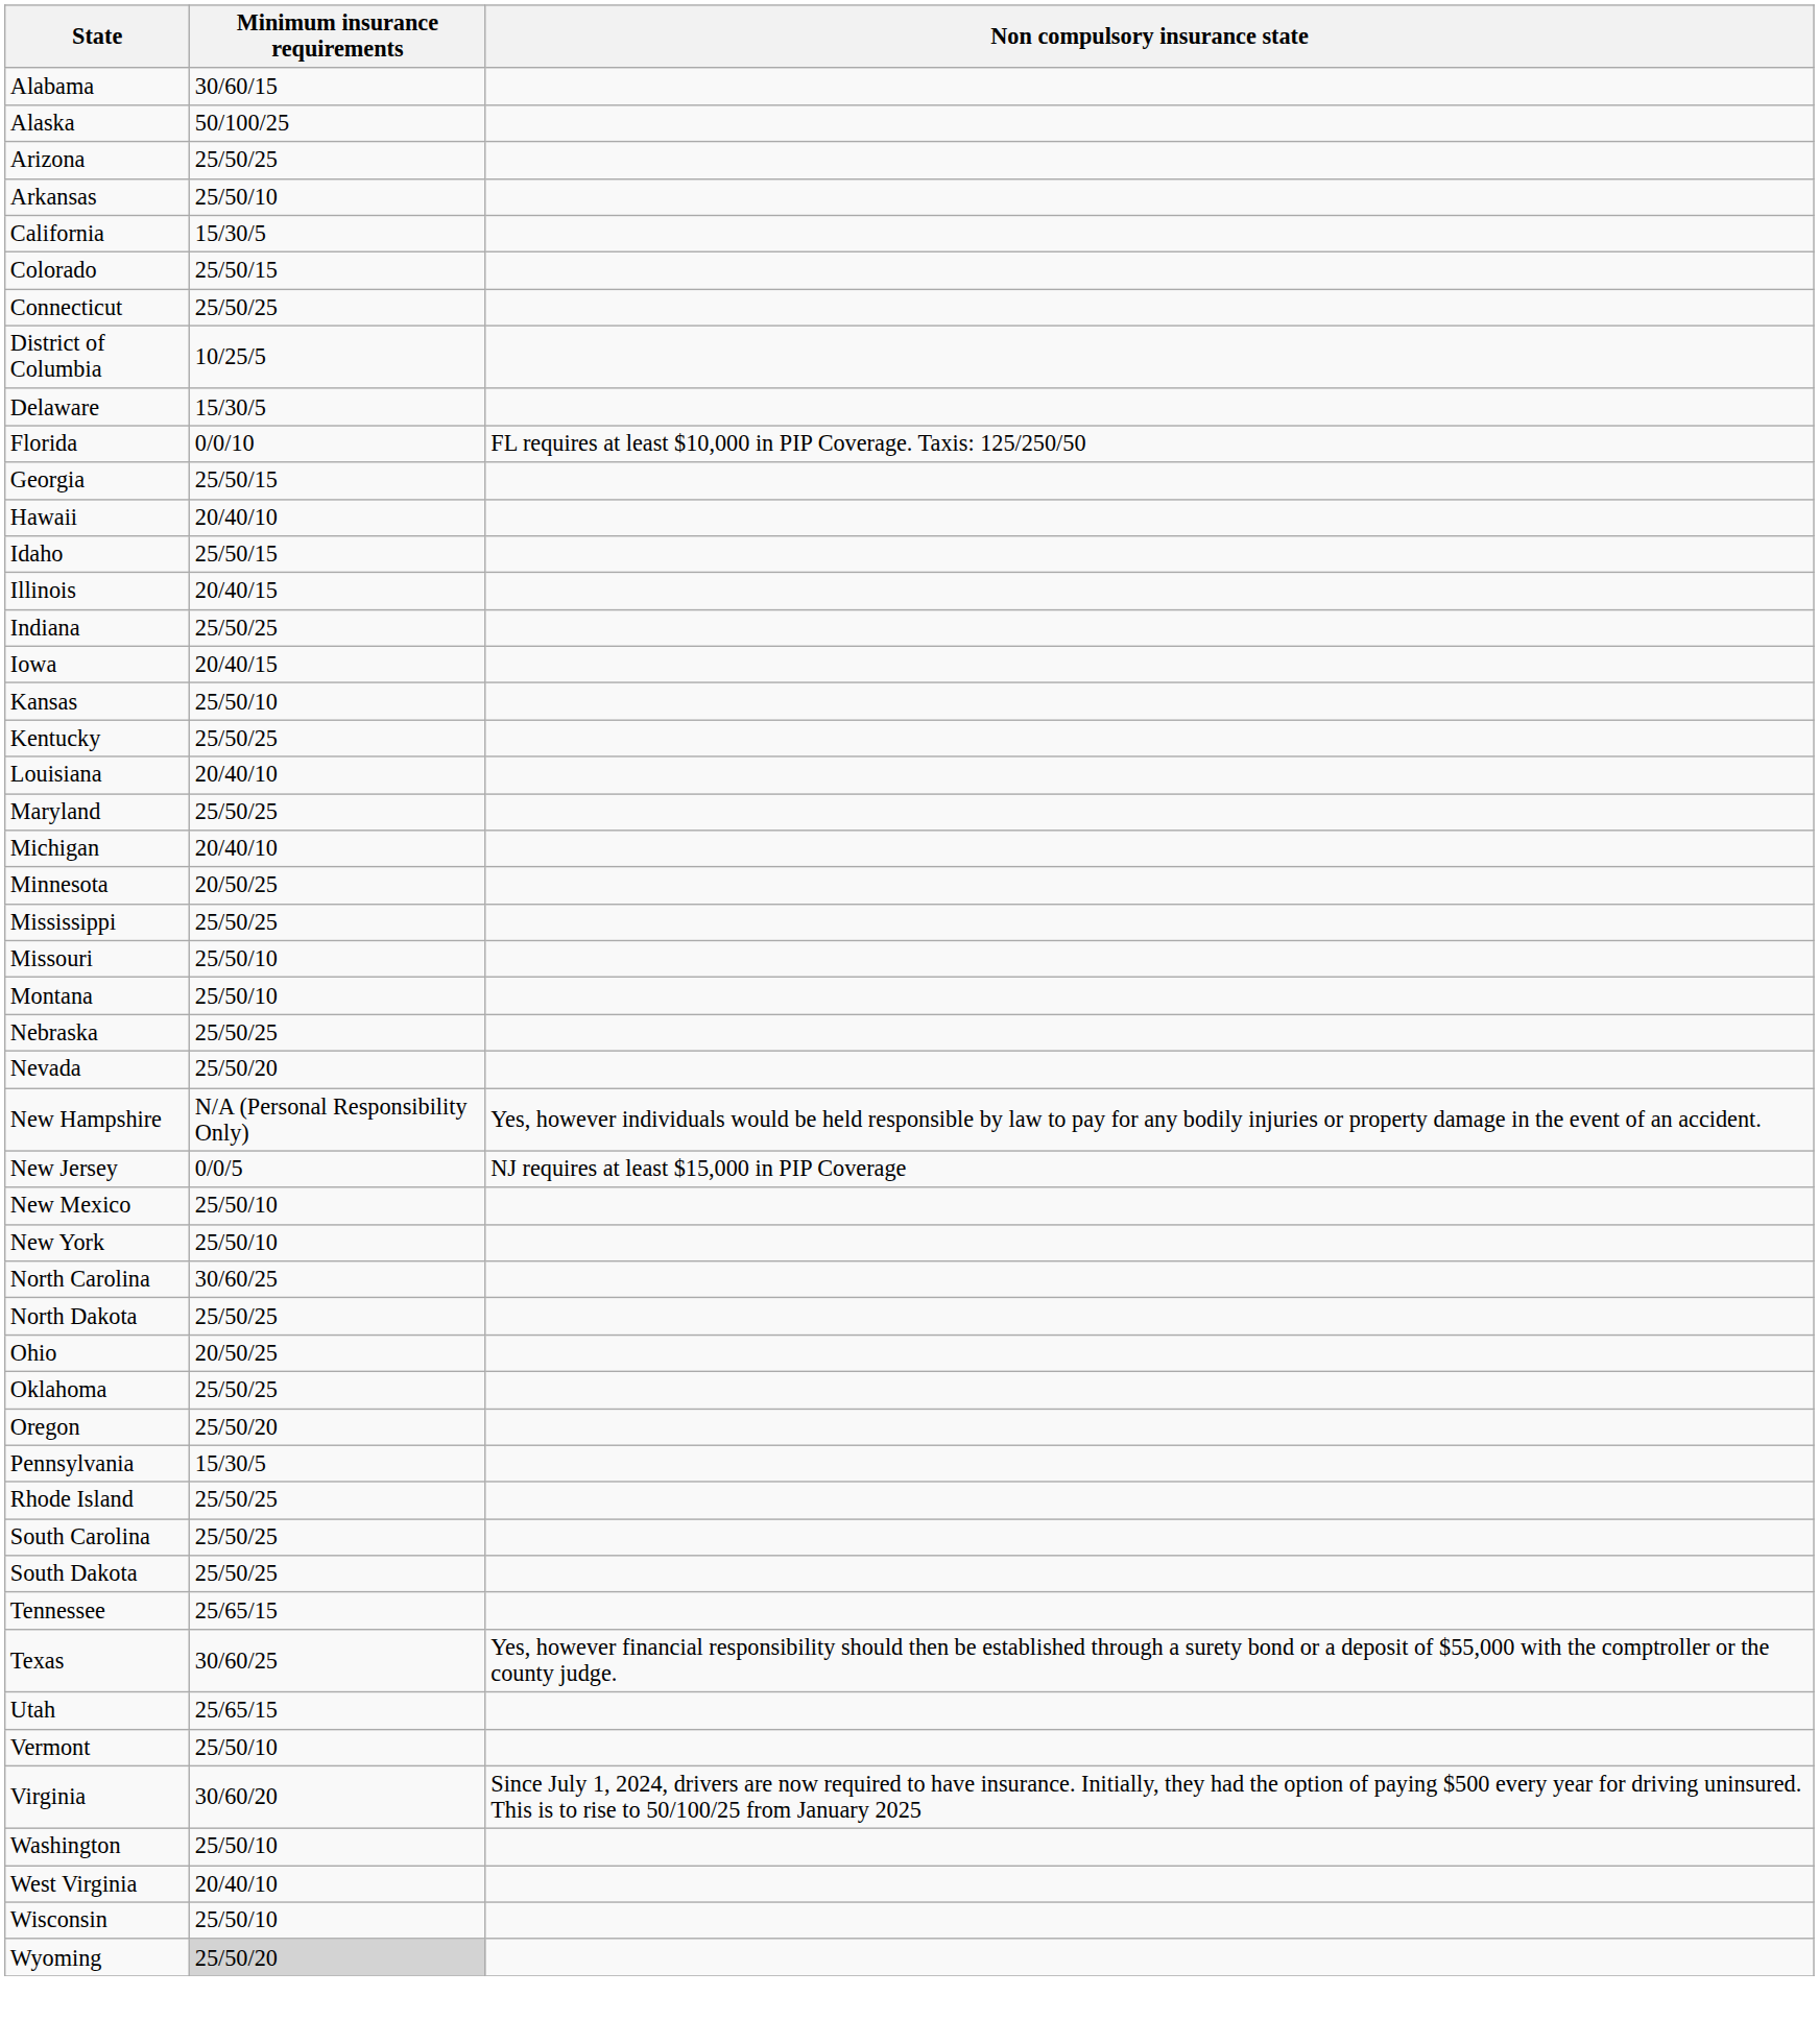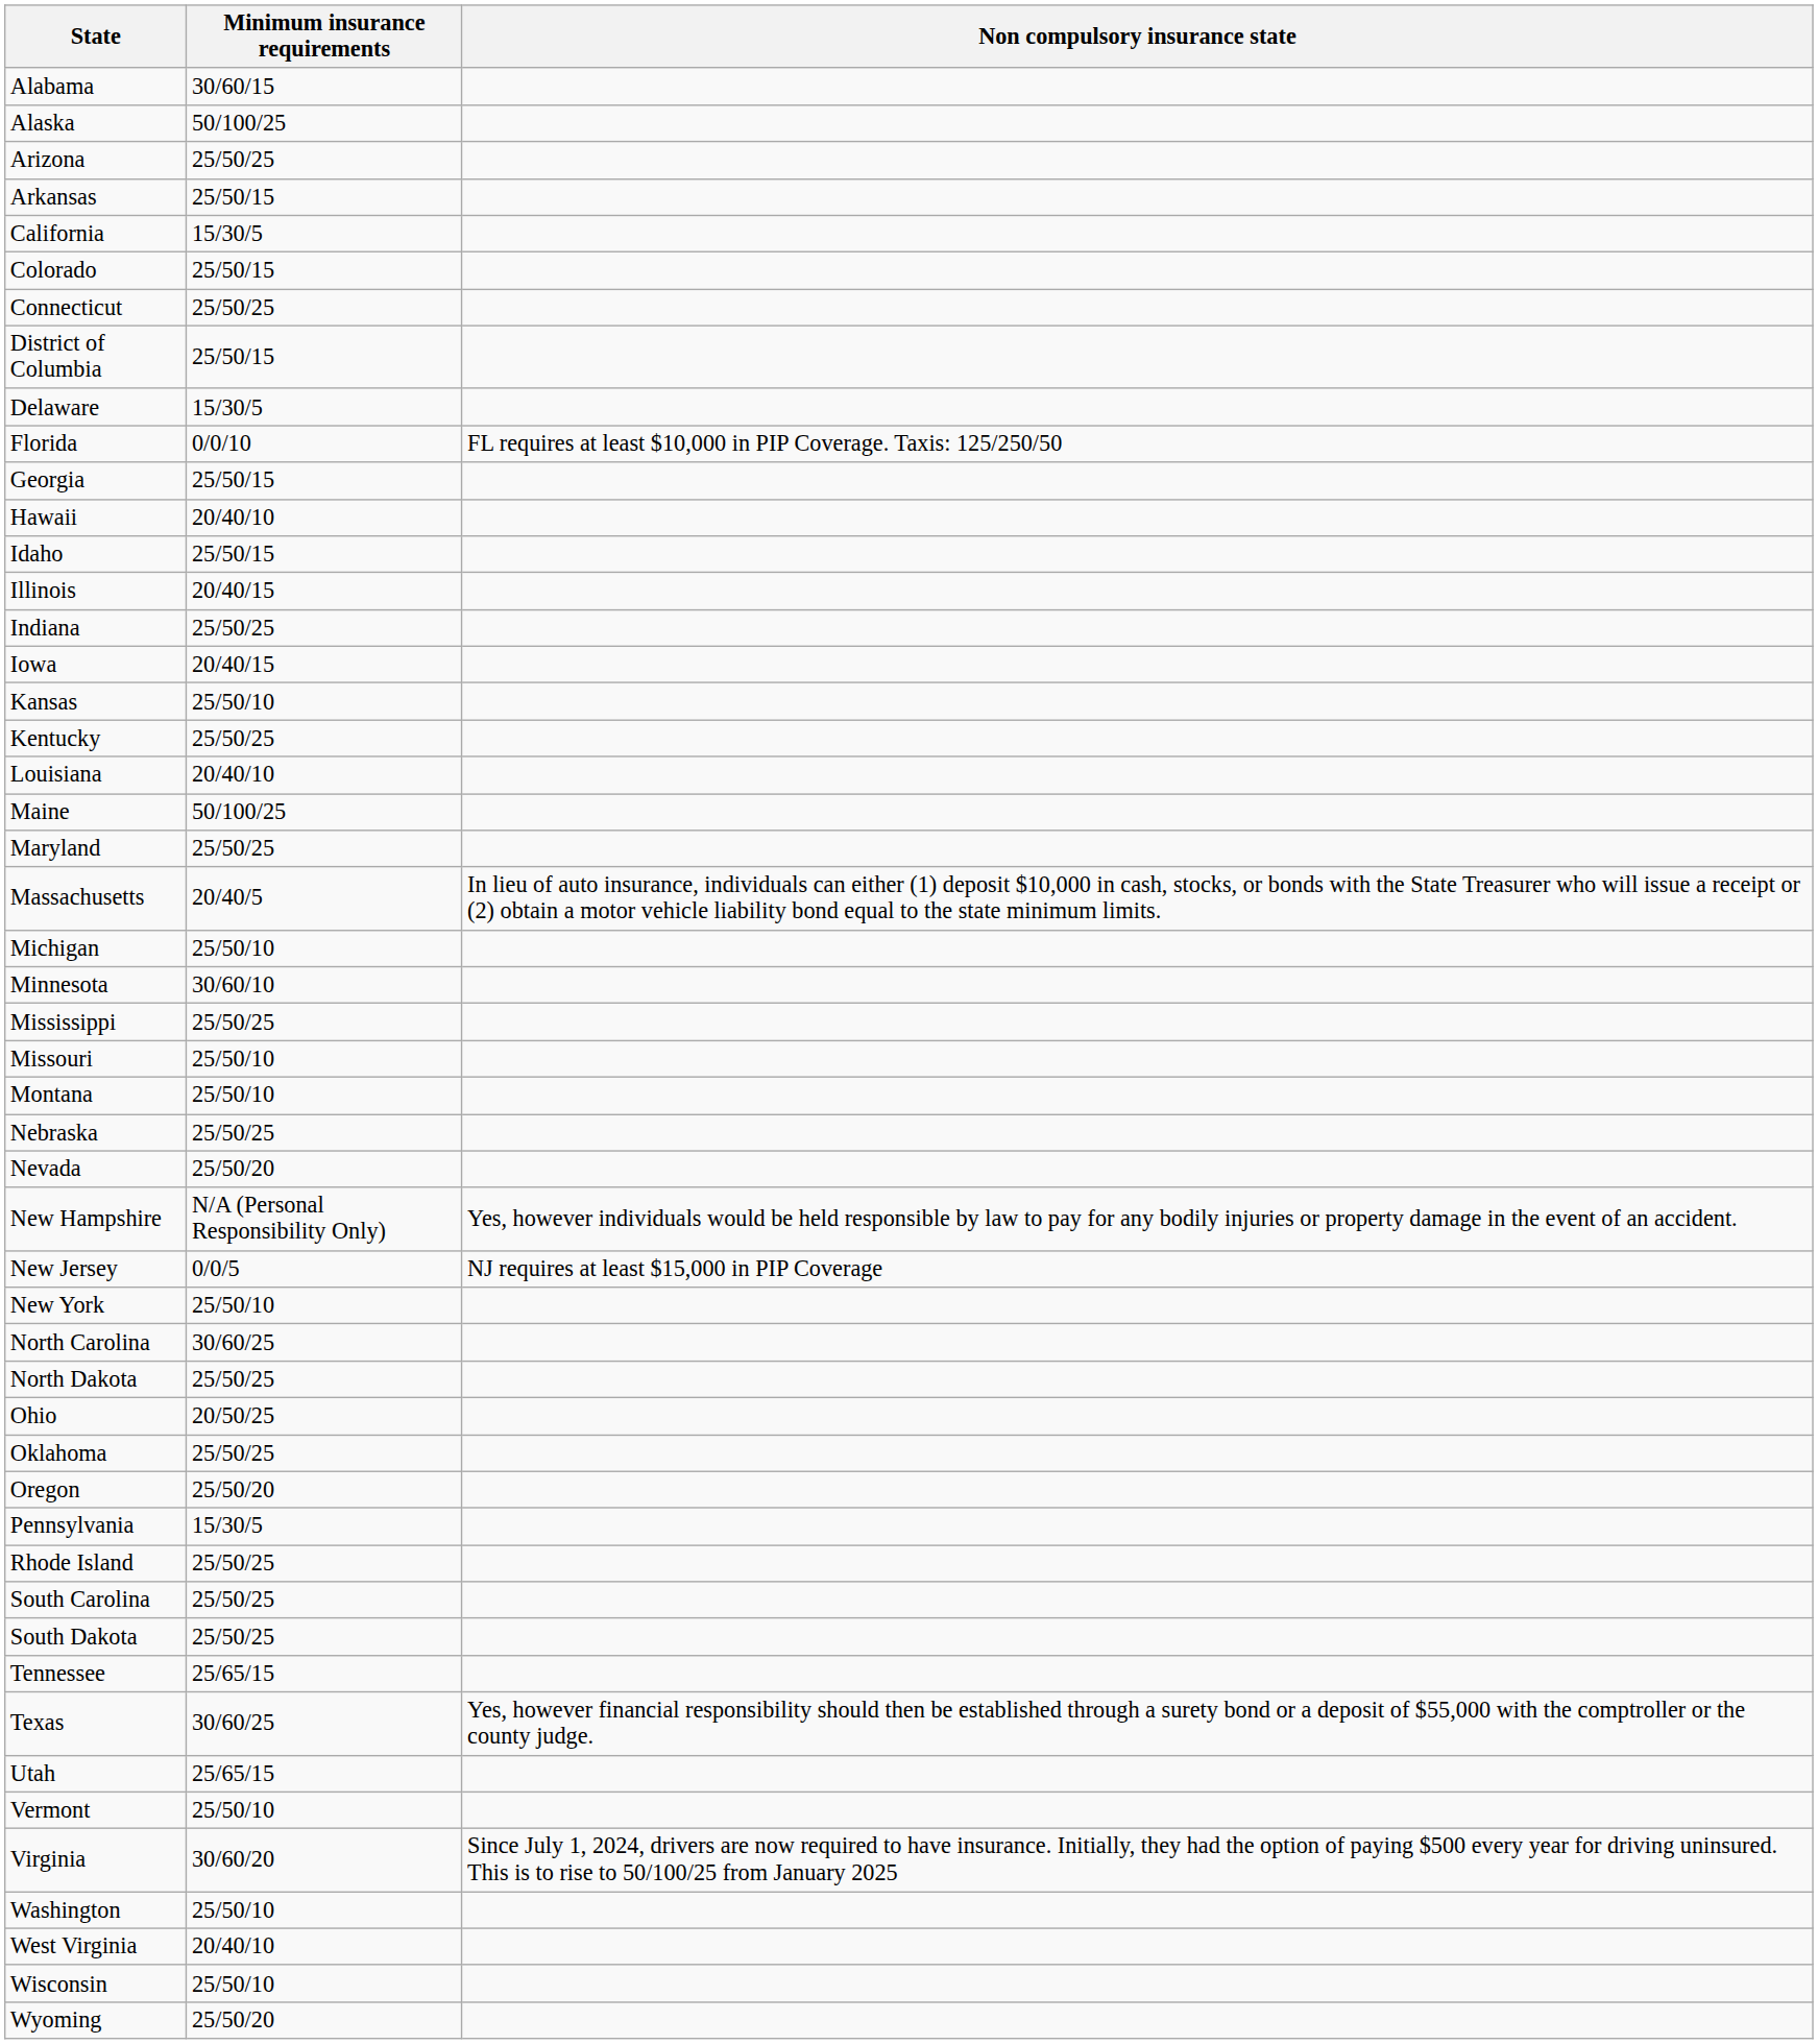Arkansas | Minimum insurance requirements: 25/50/10 -> 25/50/15
District of Columbia | Minimum insurance requirements: 10/25/5 -> 25/50/15
+ row: Maine | 50/100/25
+ row: Massachusetts | 20/40/5 | In lieu of auto insurance, individuals can either (1) deposit $10,000 in cash, stocks, or bonds with the State Treasurer who will issue a receipt or (2) obtain a motor vehicle liability bond equal to the state minimum limits.
Michigan | Minimum insurance requirements: 20/40/10 -> 25/50/10
Minnesota | Minimum insurance requirements: 20/50/25 -> 30/60/10
- row: New Mexico | 25/50/10
Wyoming | Minimum insurance requirements: lightgrey background -> no background
